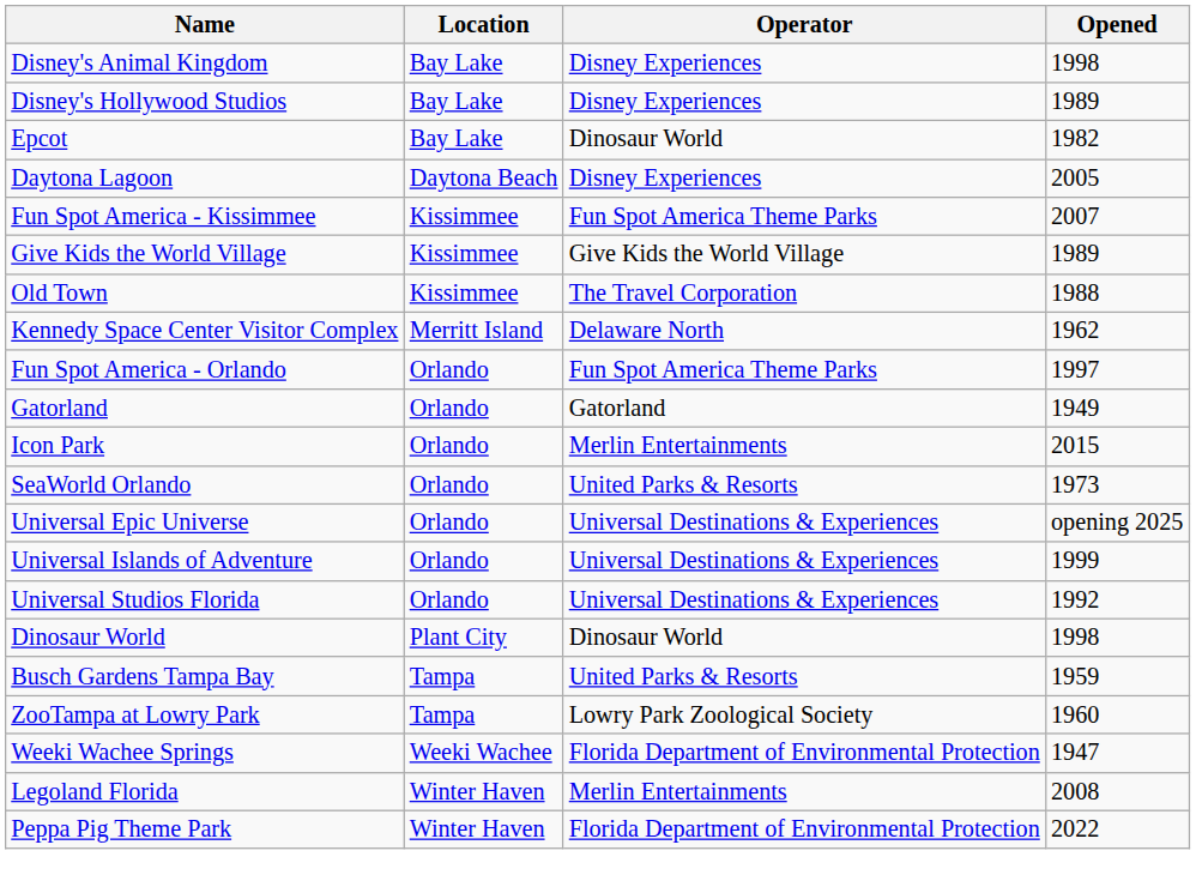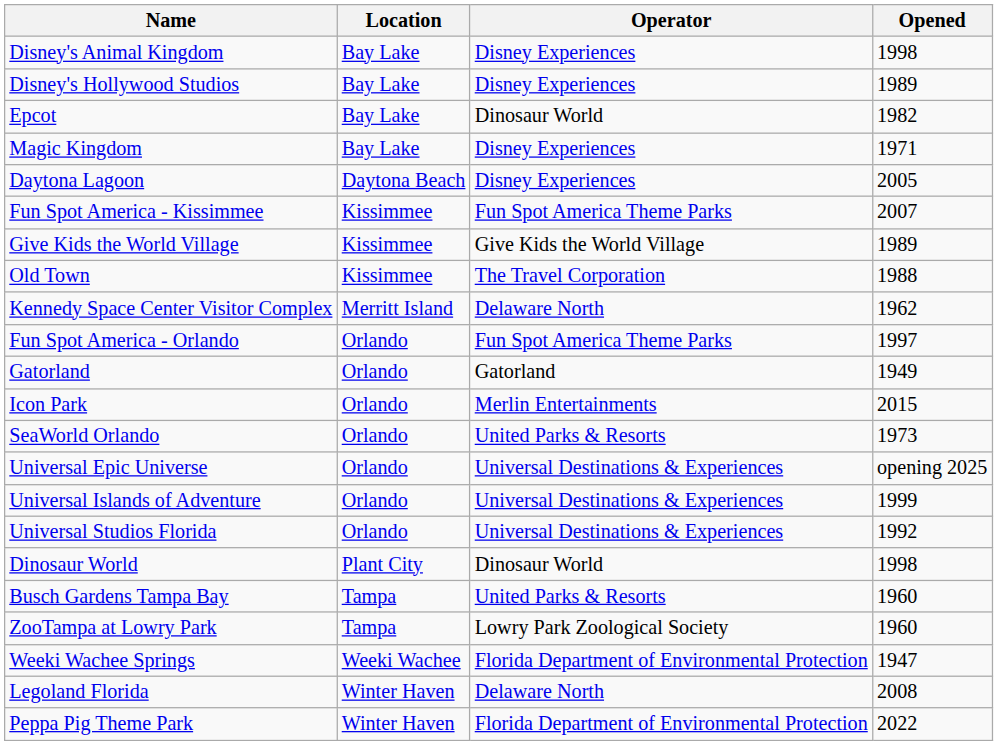+ row: Magic Kingdom | Bay Lake | Disney Experiences | 1971
Busch Gardens Tampa Bay | Opened: 1959 -> 1960
Legoland Florida | Operator: Merlin Entertainments -> Delaware North
